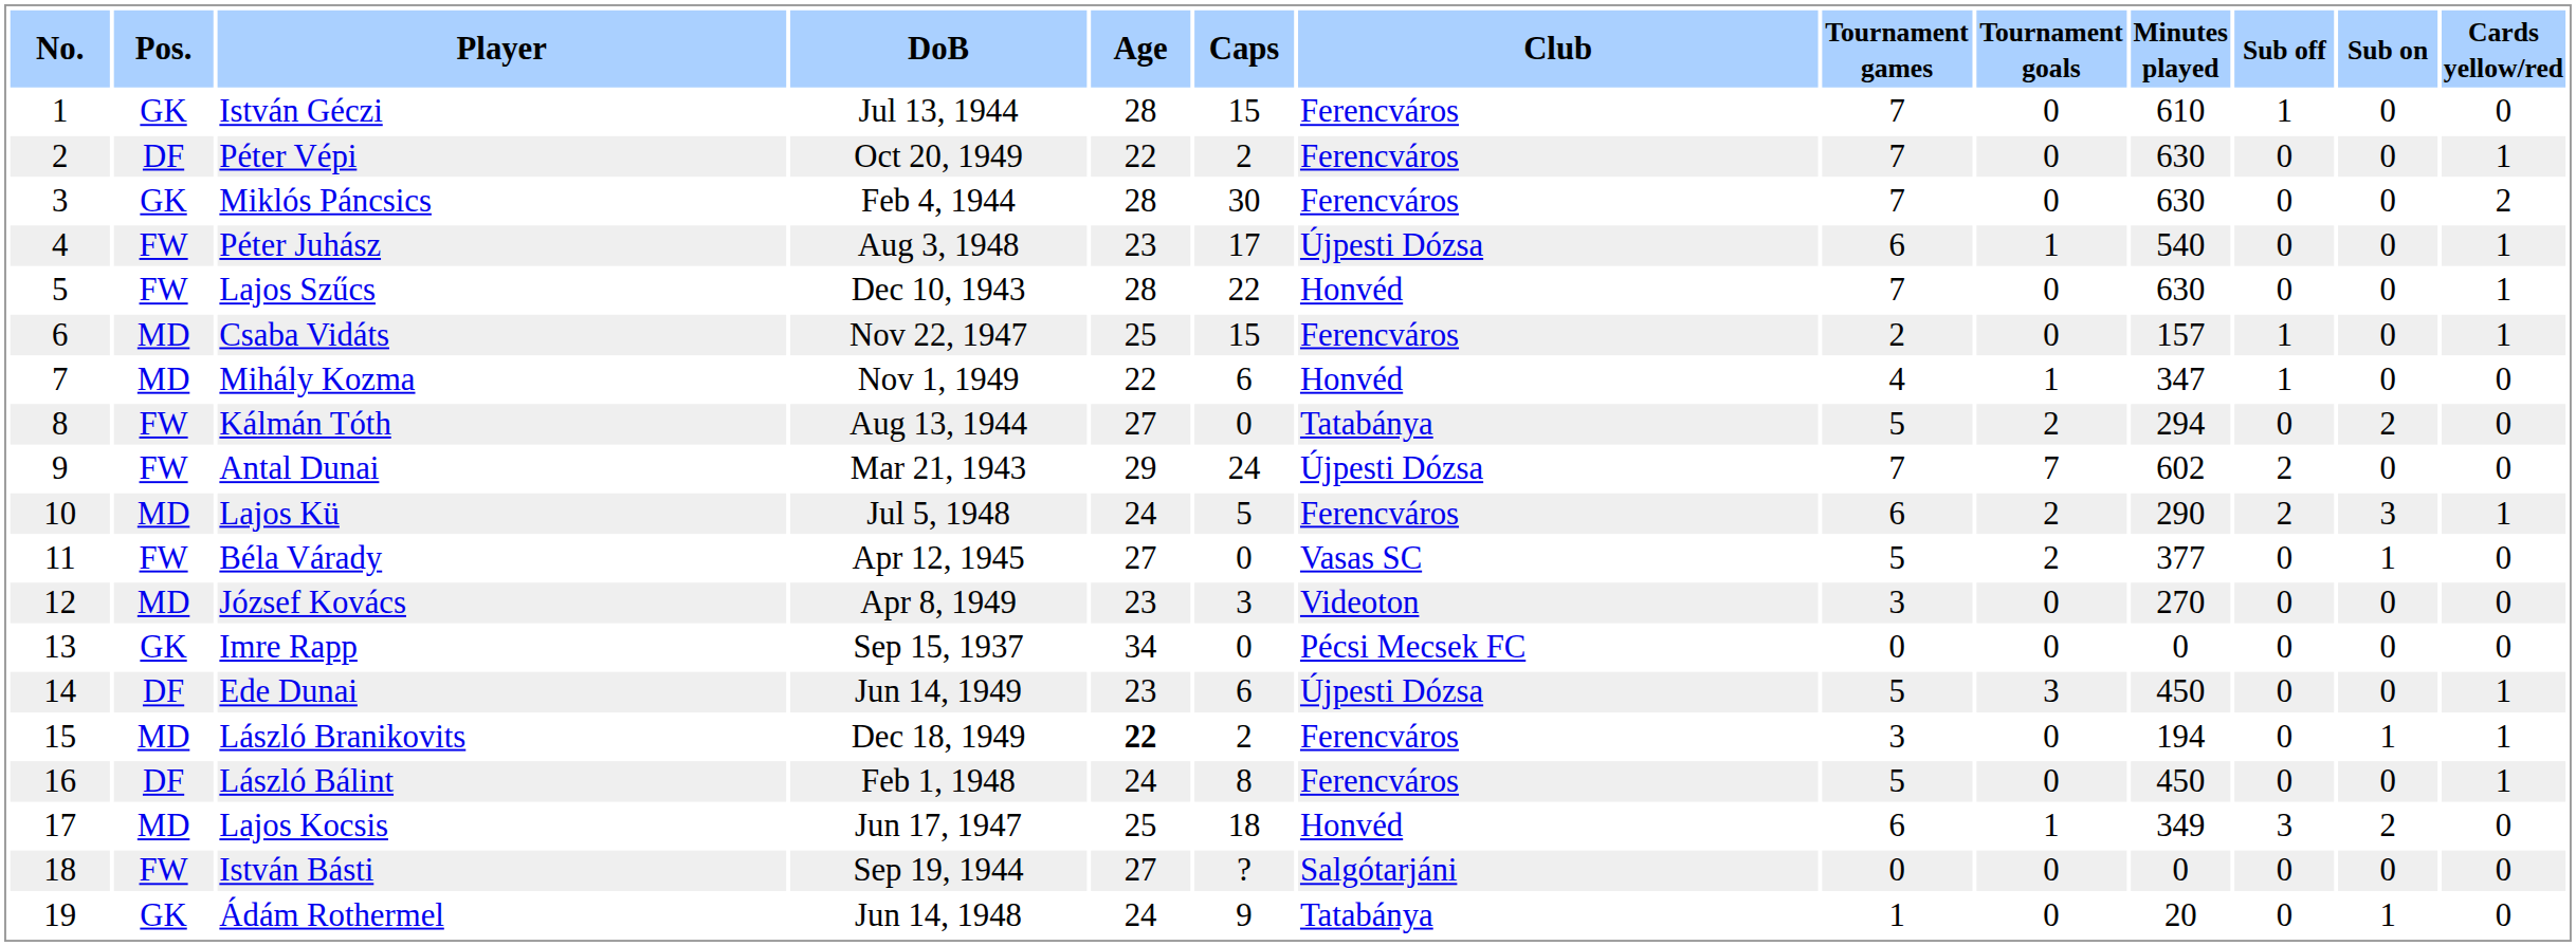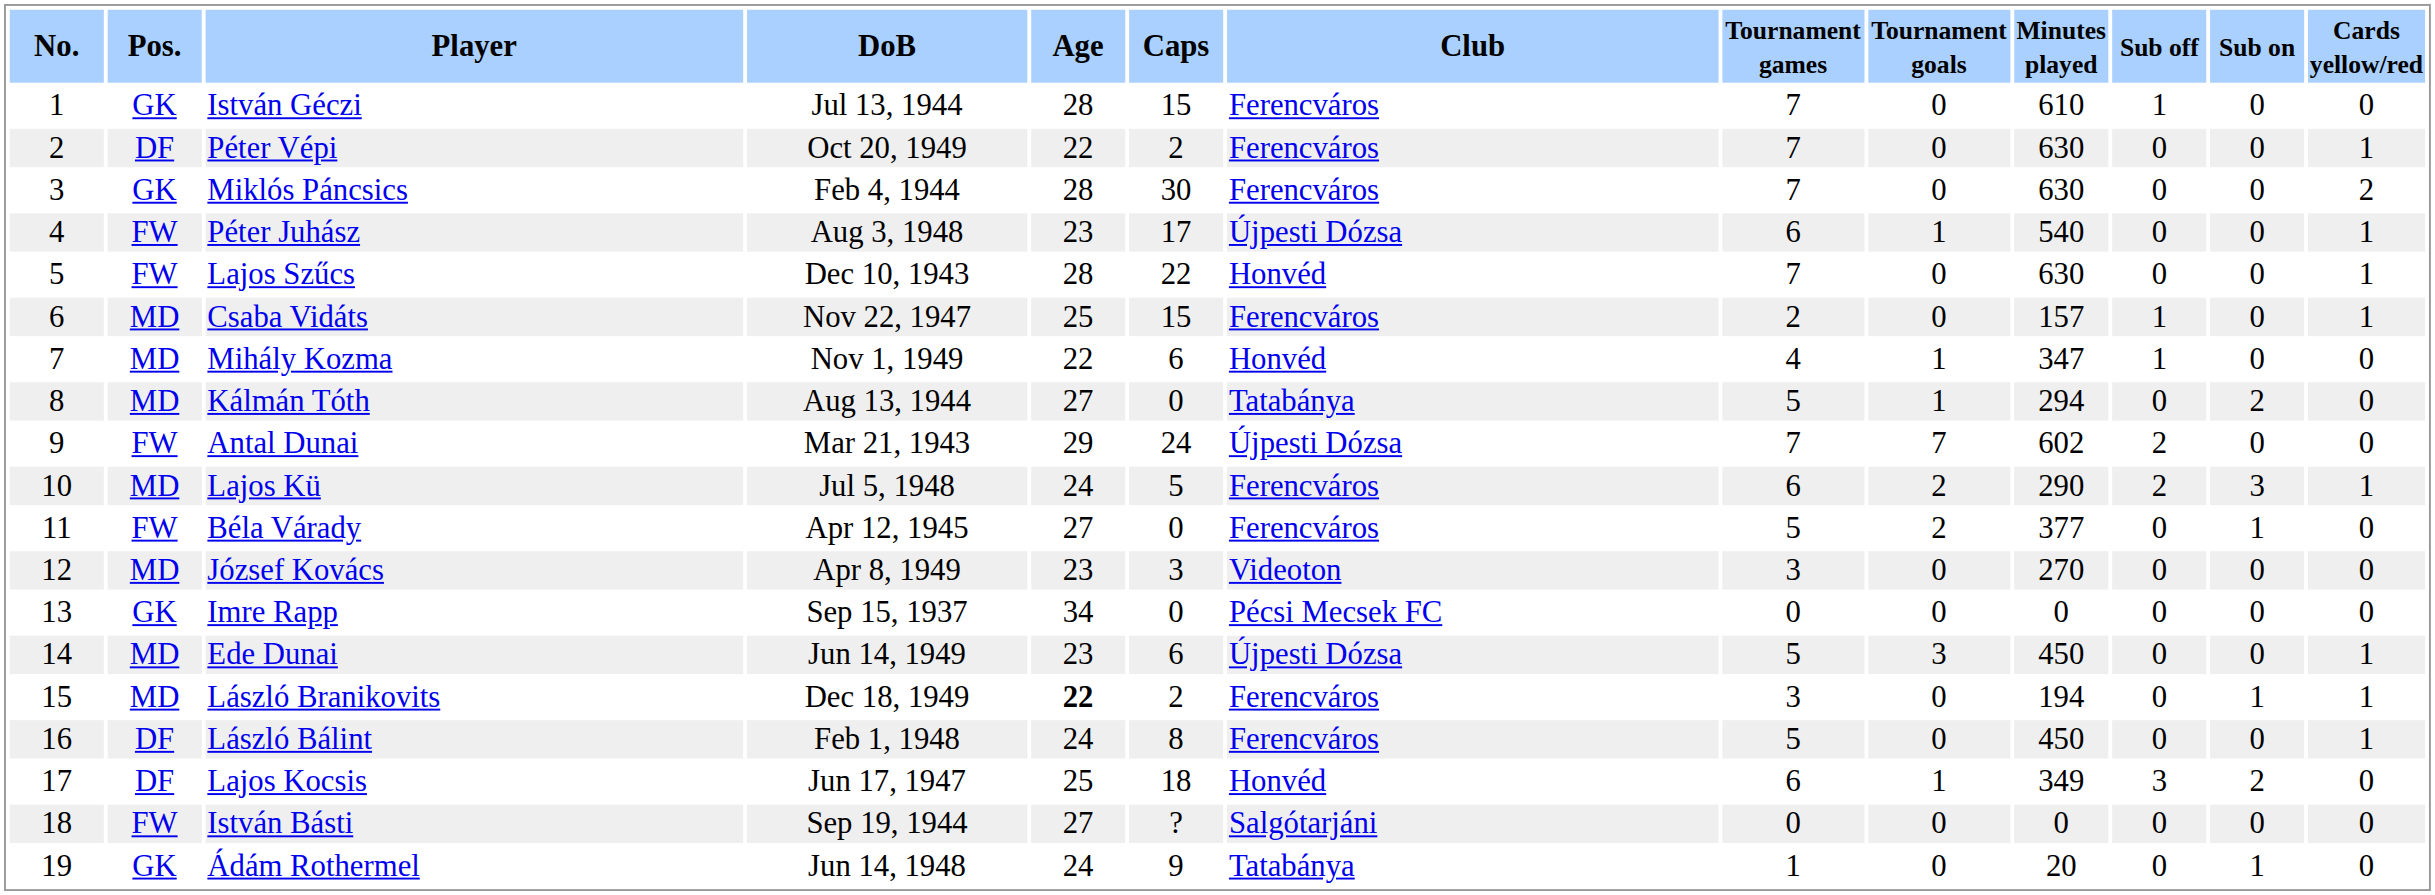Kálmán Tóth | Pos.: FW -> MD
Kálmán Tóth | Tournament goals: 2 -> 1
Béla Várady | Club: Vasas SC -> Ferencváros
Ede Dunai | Pos.: DF -> MD
Lajos Kocsis | Pos.: MD -> DF
